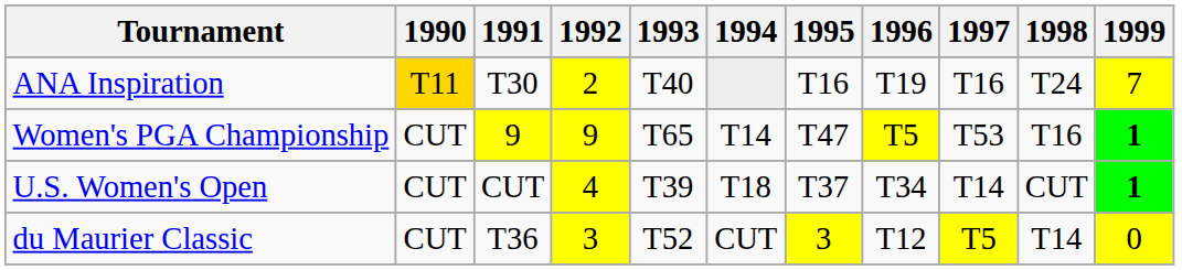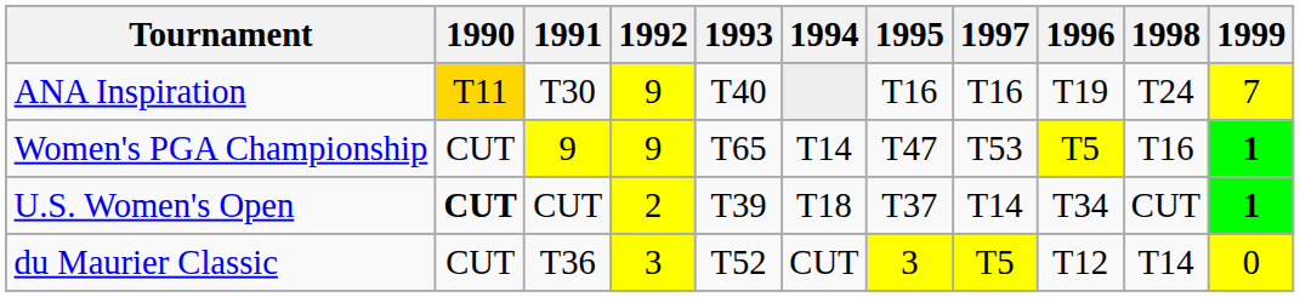columns swapped: 1996 <-> 1997
ANA Inspiration | 1992: 2 -> 9
U.S. Women's Open | 1990: normal -> bold
U.S. Women's Open | 1992: 4 -> 2
